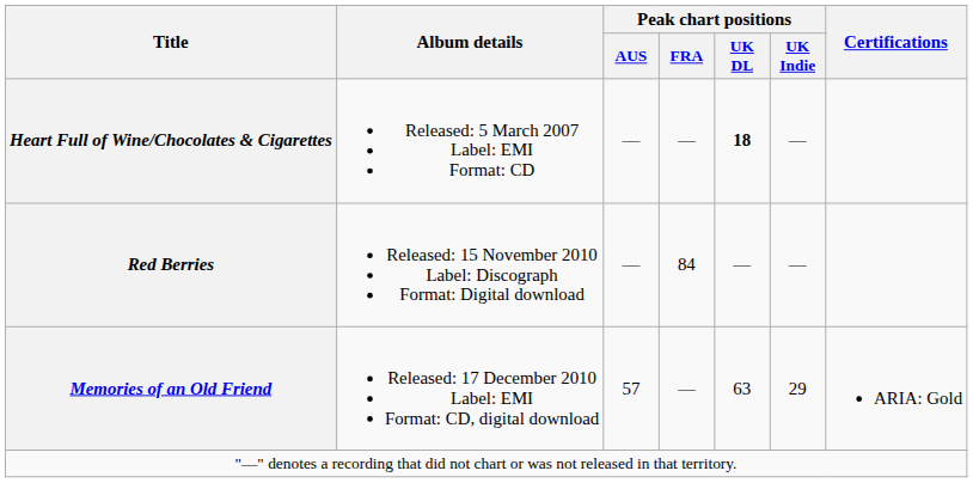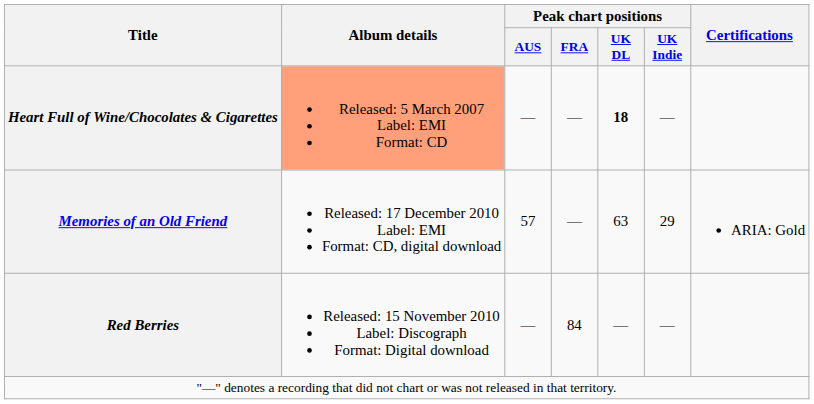Heart Full of Wine/Chocolates & Cigarettes | Album details: no background -> lightsalmon background
rows swapped: Red Berries <-> Memories of an Old Friend
